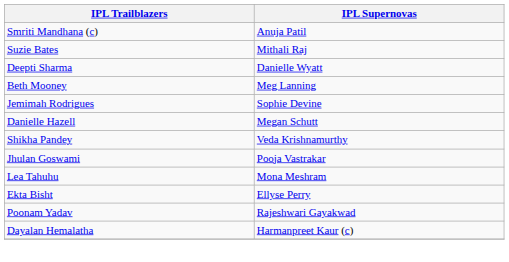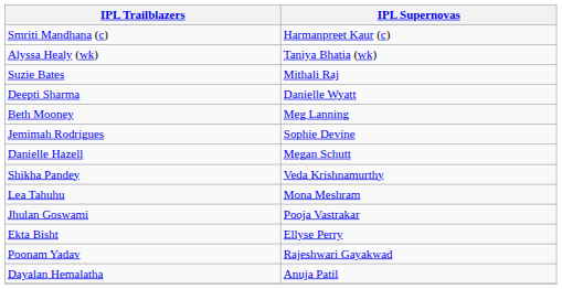Smriti Mandhana (c) | IPL Supernovas: Anuja Patil -> Harmanpreet Kaur (c)
+ row: Alyssa Healy (wk) | Taniya Bhatia (wk)
rows swapped: Lea Tahuhu <-> Jhulan Goswami
Dayalan Hemalatha | IPL Supernovas: Harmanpreet Kaur (c) -> Anuja Patil
